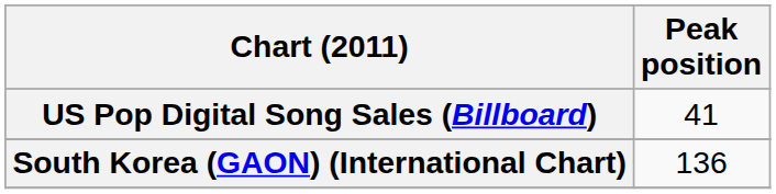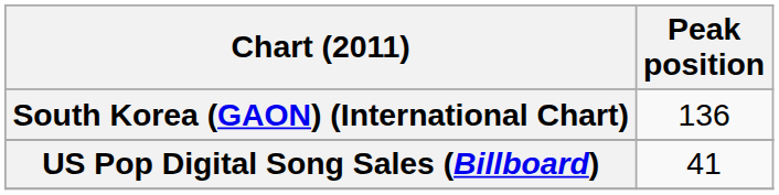rows swapped: South Korea (GAON) (International Chart) <-> US Pop Digital Song Sales (Billboard)
